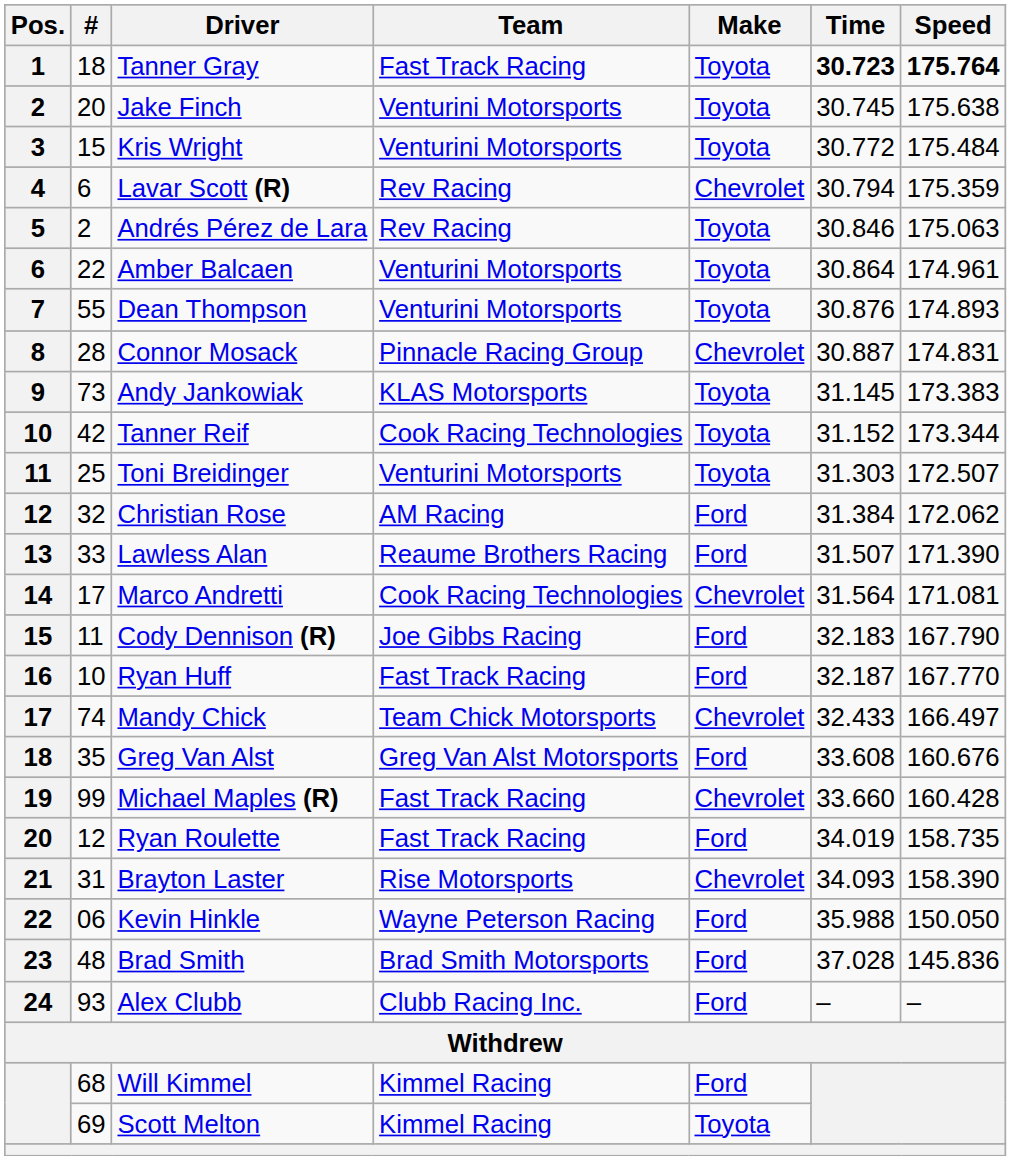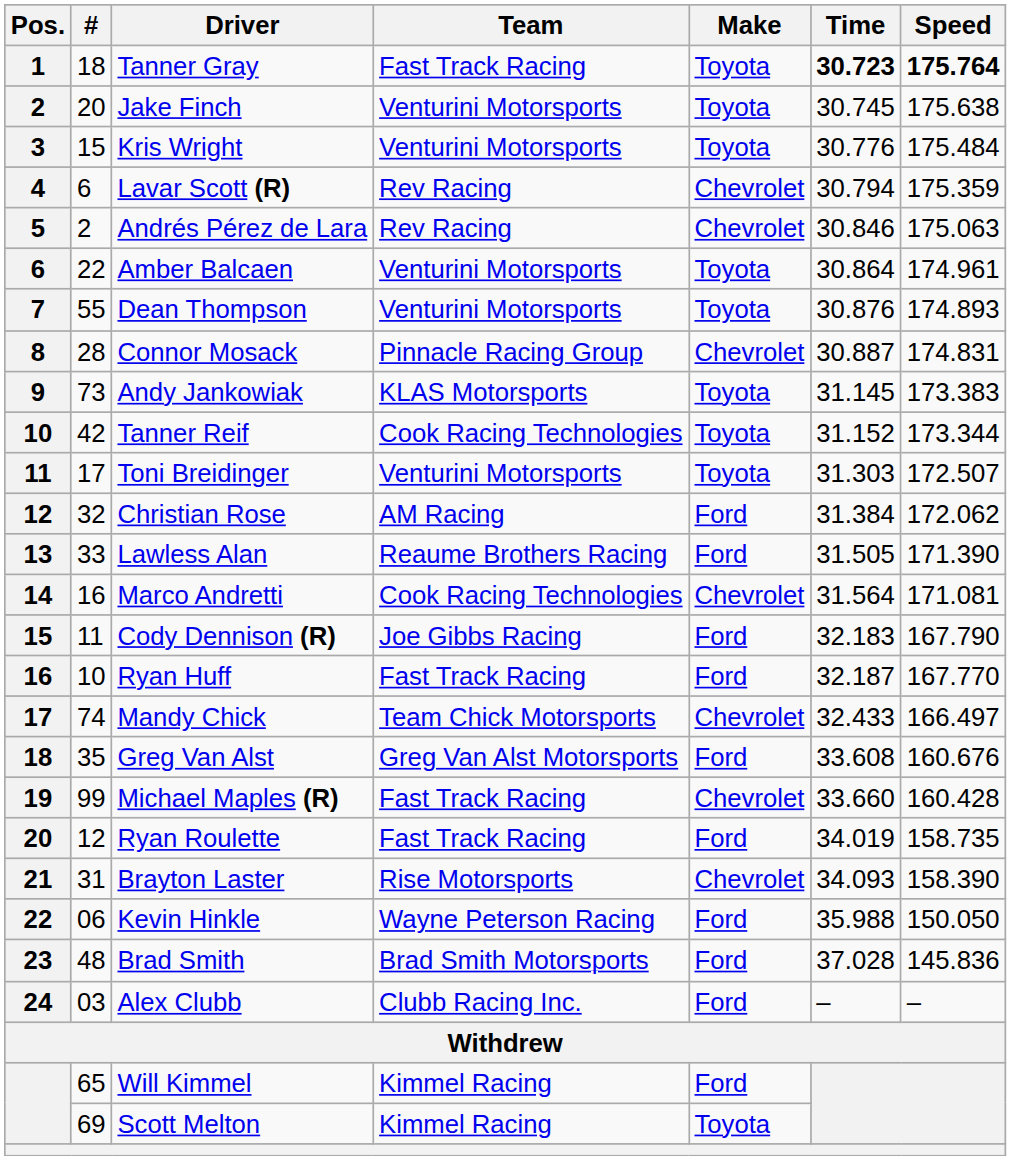Kris Wright | Time: 30.772 -> 30.776
Andrés Pérez de Lara | Make: Toyota -> Chevrolet
Toni Breidinger | #: 25 -> 17
Lawless Alan | Time: 31.507 -> 31.505
Marco Andretti | #: 17 -> 16
Alex Clubb | #: 93 -> 03
Will Kimmel | #: 68 -> 65
